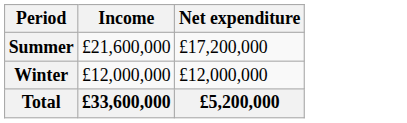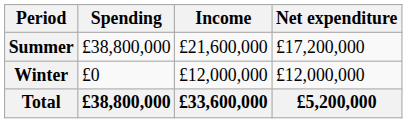+ column: Spending | £38,800,000 | £0 | £38,800,000
